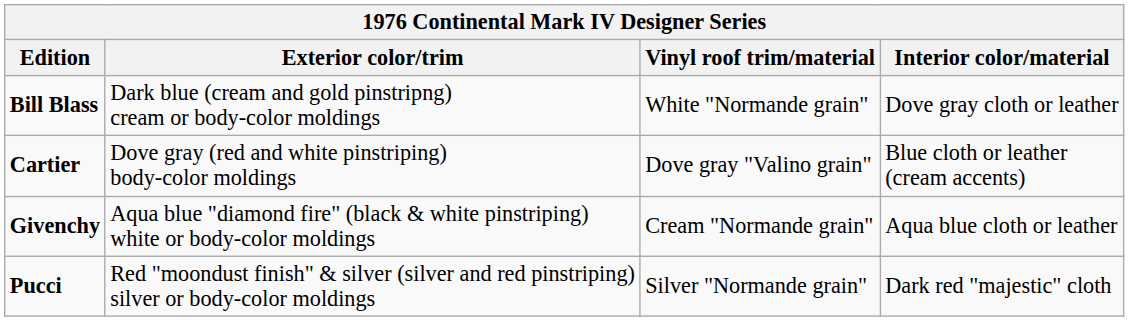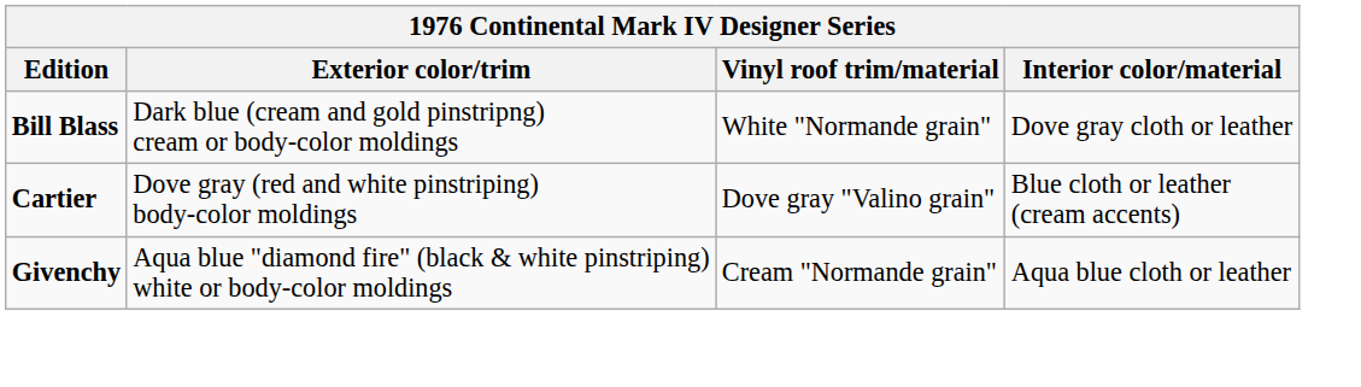- row: Pucci | Red "moondust finish" & silver (silver and red pinstriping) silver or body-color moldings | Silver "Normande grain" | Dark red "majestic" cloth
